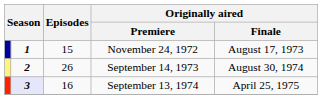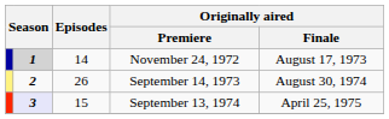November 24, 1972 | column 2: no background -> lightgrey background
November 24, 1972 | Episodes: 15 -> 14
September 13, 1974 | Episodes: 16 -> 15
